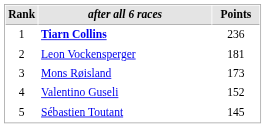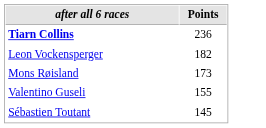- column: Rank | 1 | 2 | 3 | 4 | 5
Leon Vockensperger | Points: 181 -> 182
Valentino Guseli | Points: 152 -> 155
